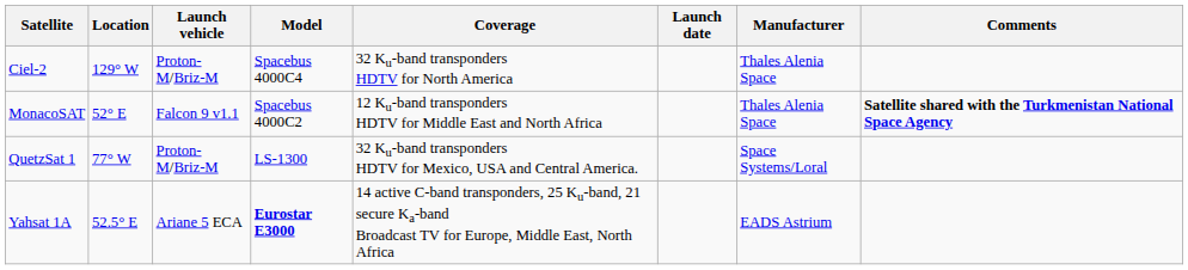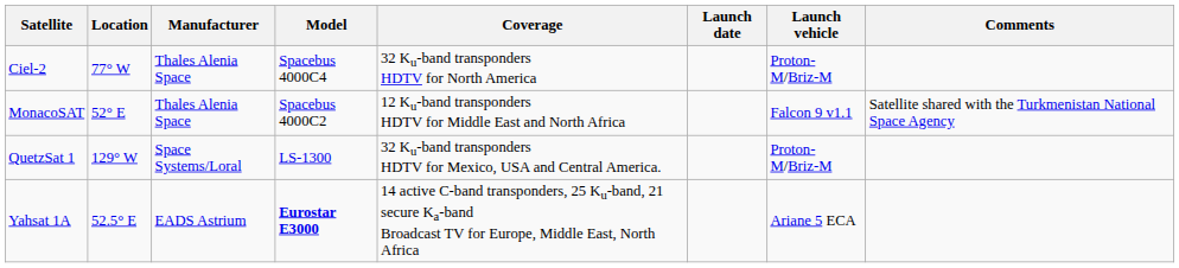columns swapped: Manufacturer <-> Launch vehicle
Ciel-2 | Location: 129° W -> 77° W
MonacoSAT | Comments: bold -> normal
QuetzSat 1 | Location: 77° W -> 129° W
